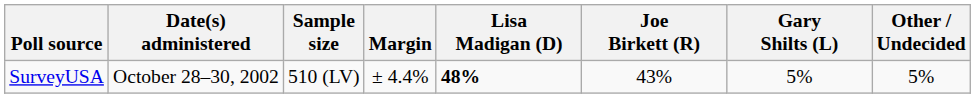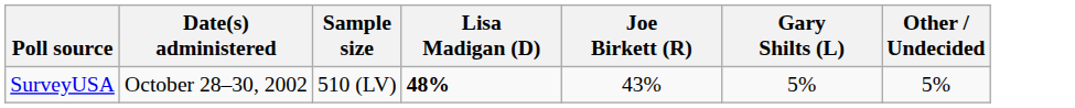- column: Margin | ± 4.4%
